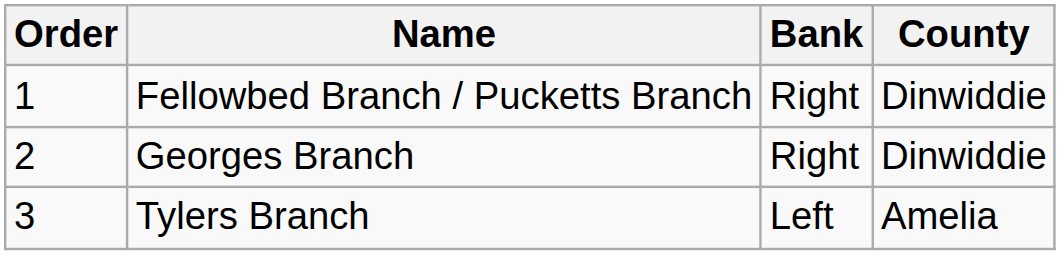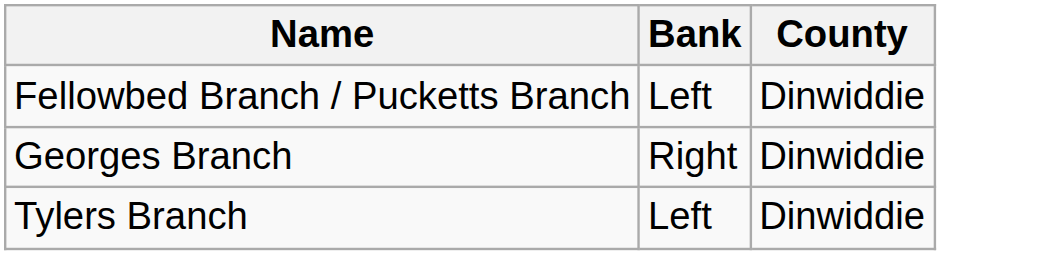- column: Order | 1 | 2 | 3
Fellowbed Branch / Pucketts Branch | Bank: Right -> Left
Tylers Branch | County: Amelia -> Dinwiddie
